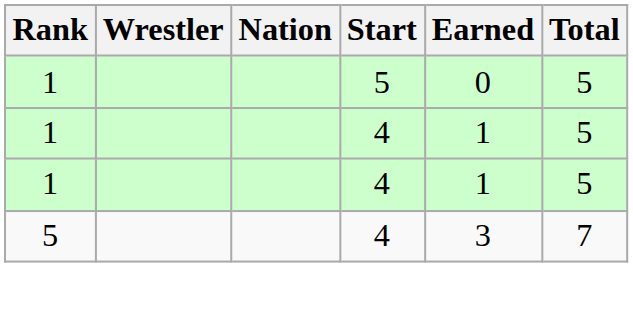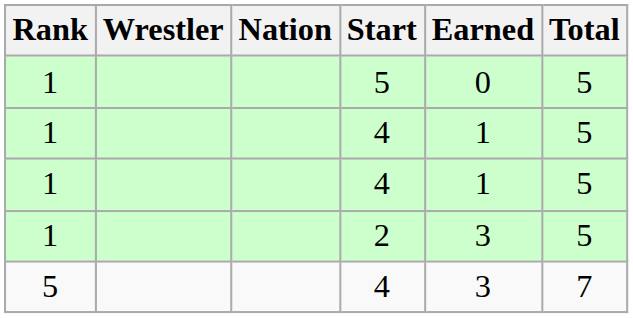+ row: 1 | 2 | 3 | 5
